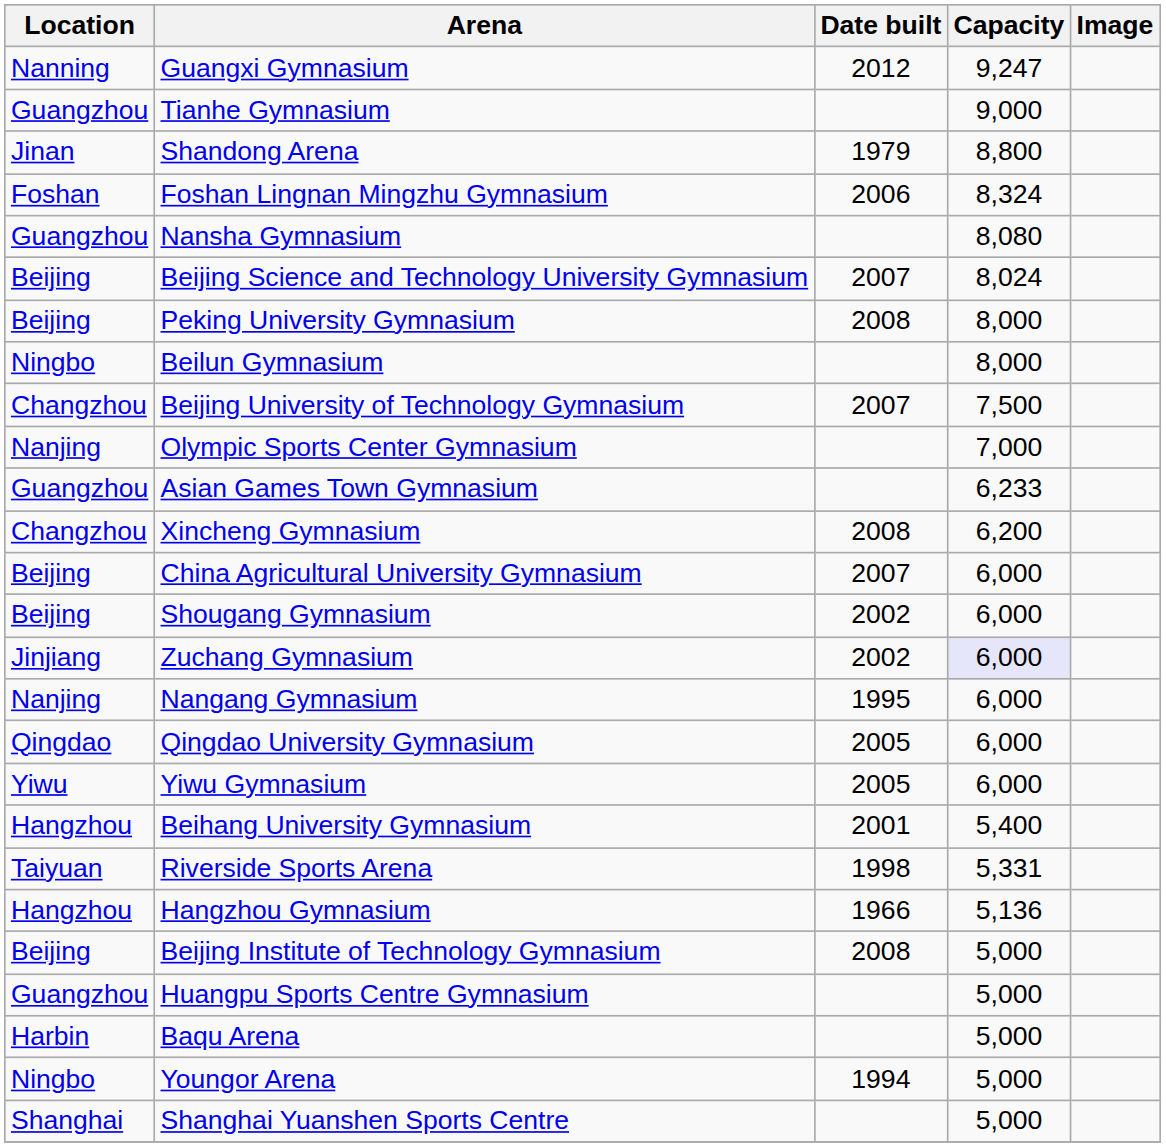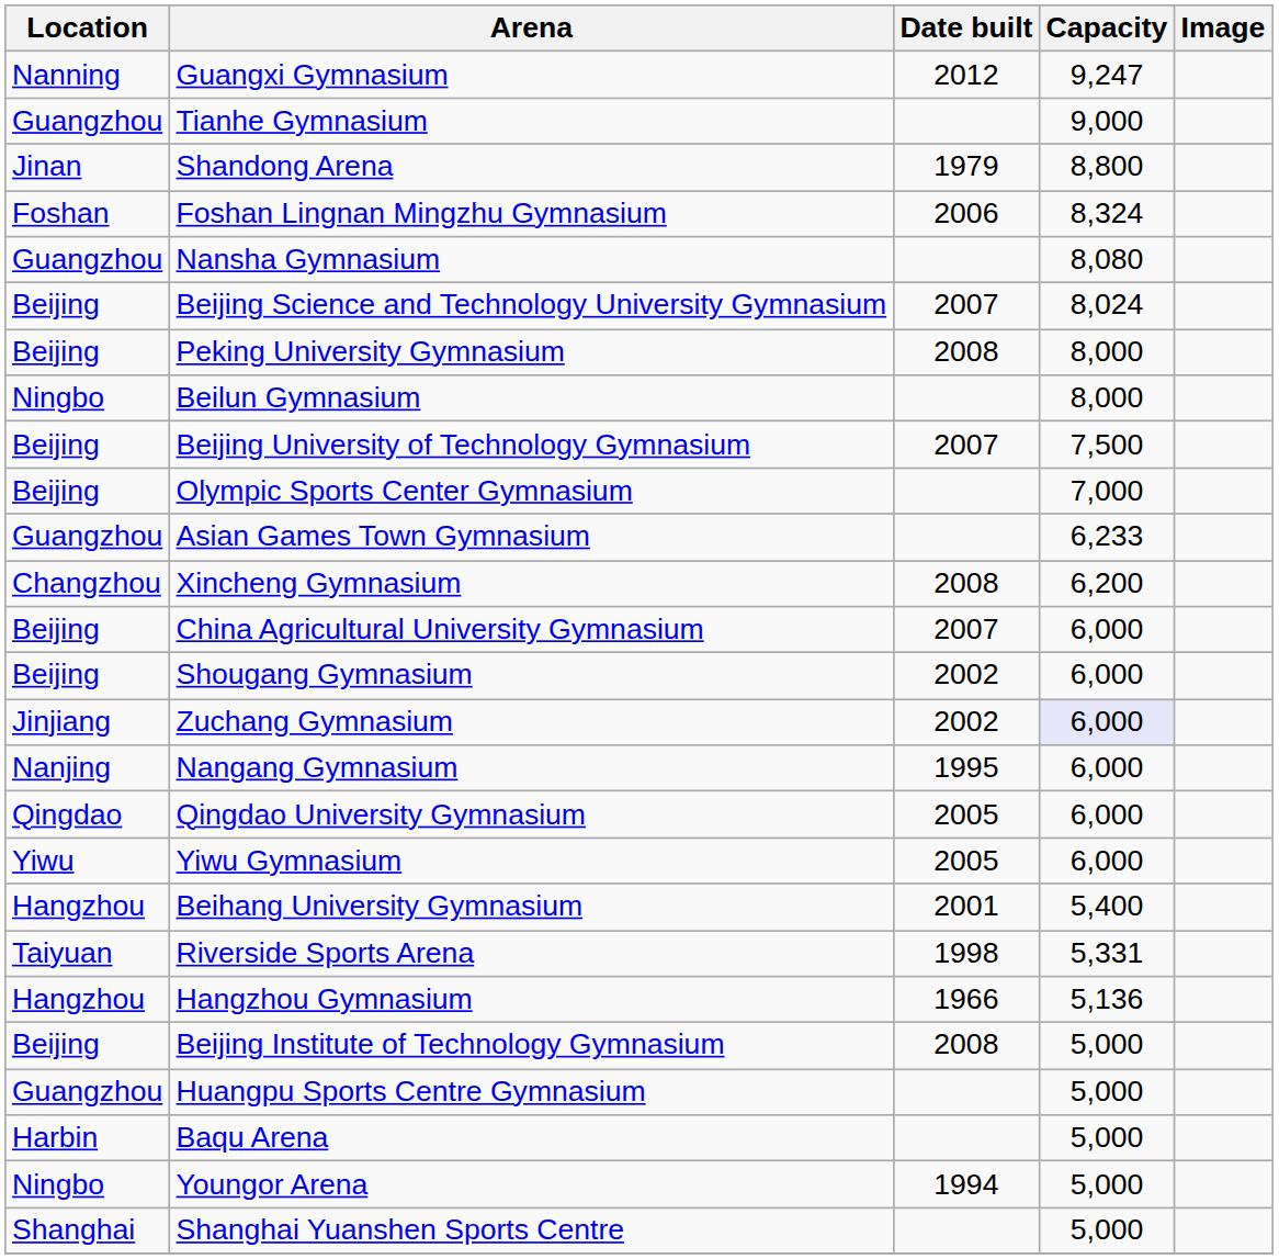Beijing University of Technology Gymnasium | Location: Changzhou -> Beijing
Olympic Sports Center Gymnasium | Location: Nanjing -> Beijing
